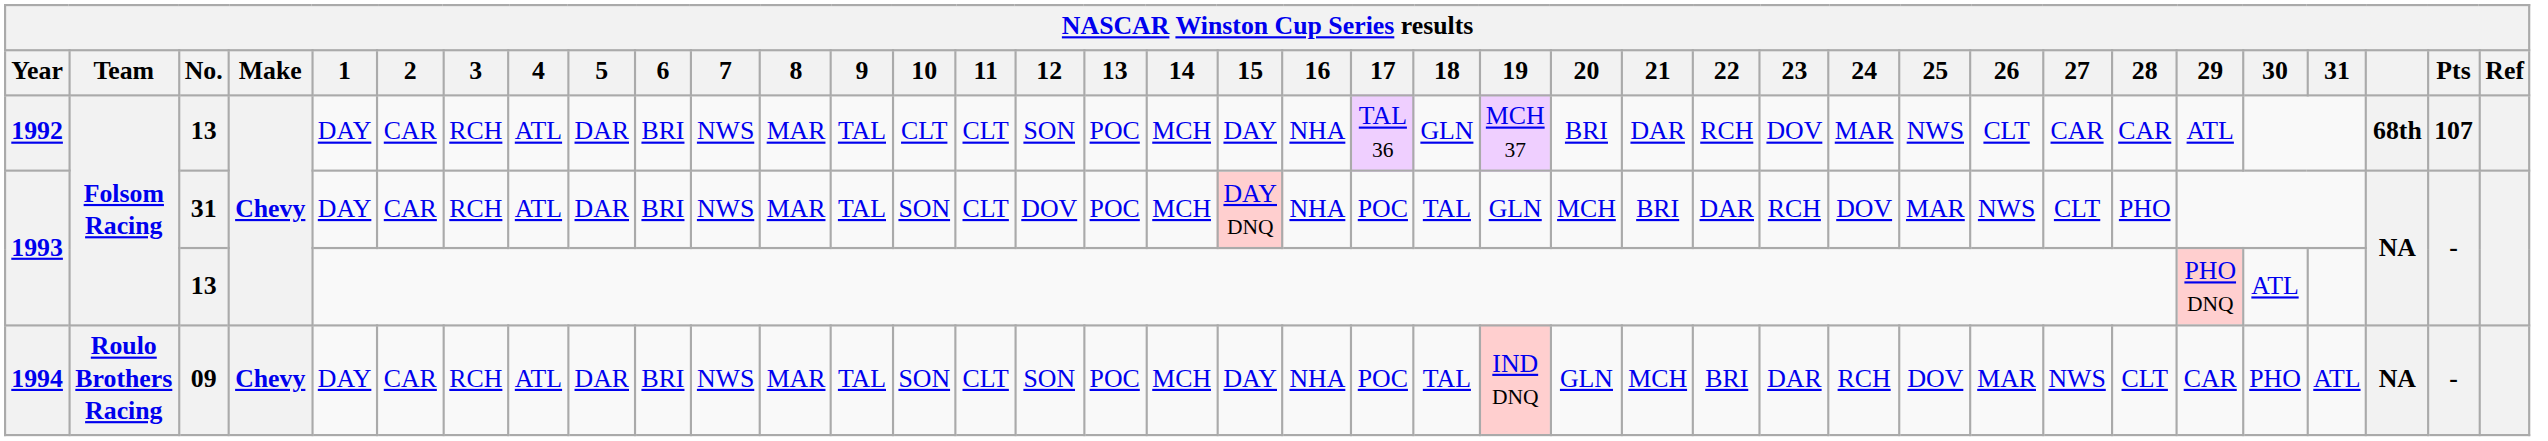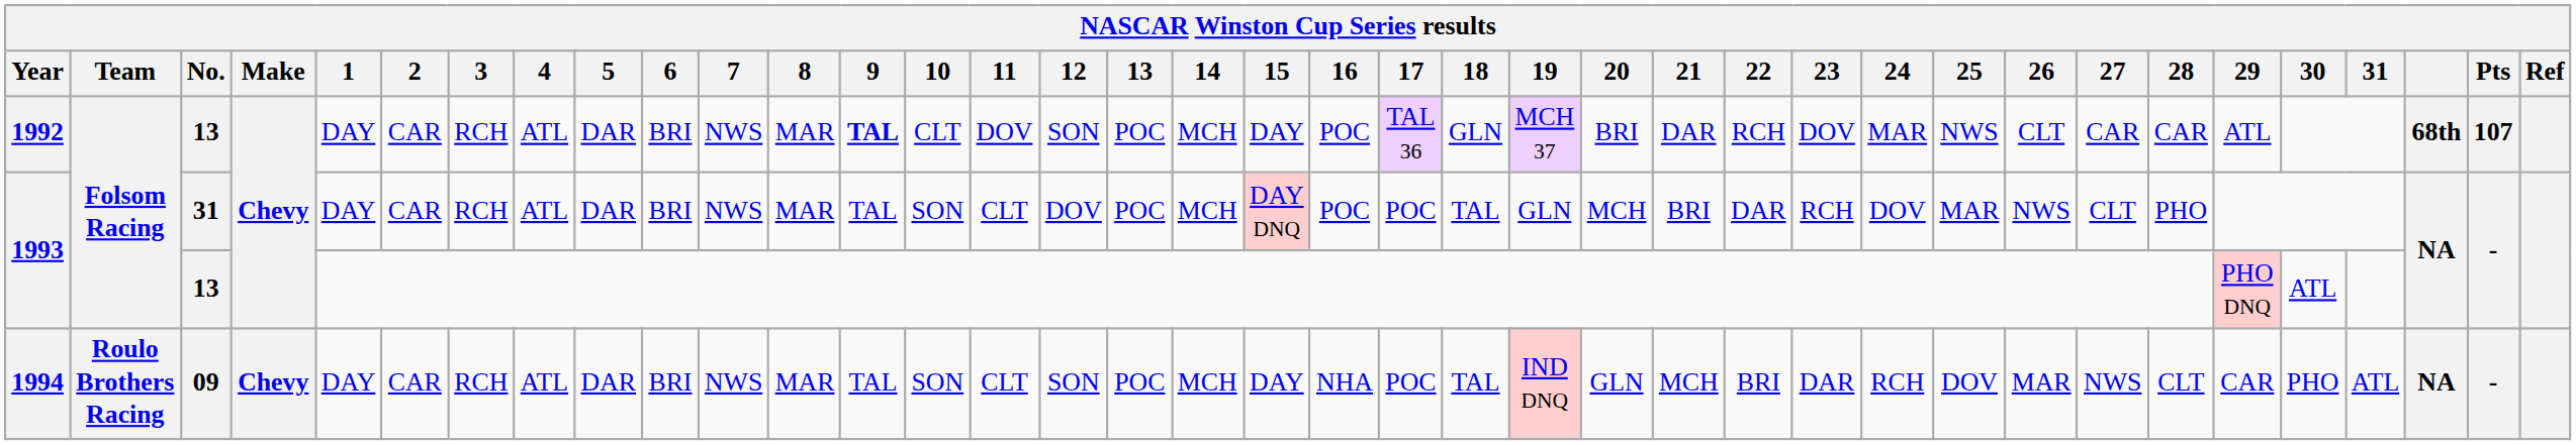1992 | 9: normal -> bold
1992 | 11: CLT -> DOV
1992 | 16: NHA -> POC
1993 / 31 | 16: NHA -> POC
